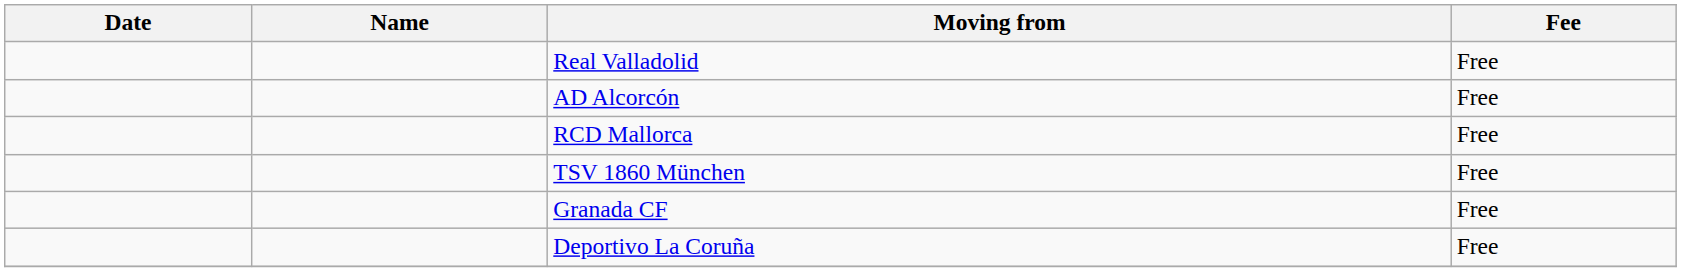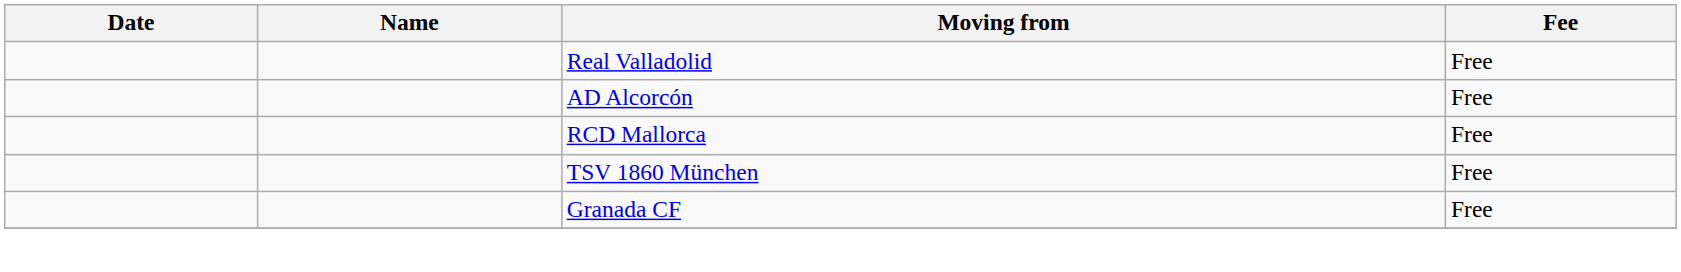- row: Deportivo La Coruña | Free
